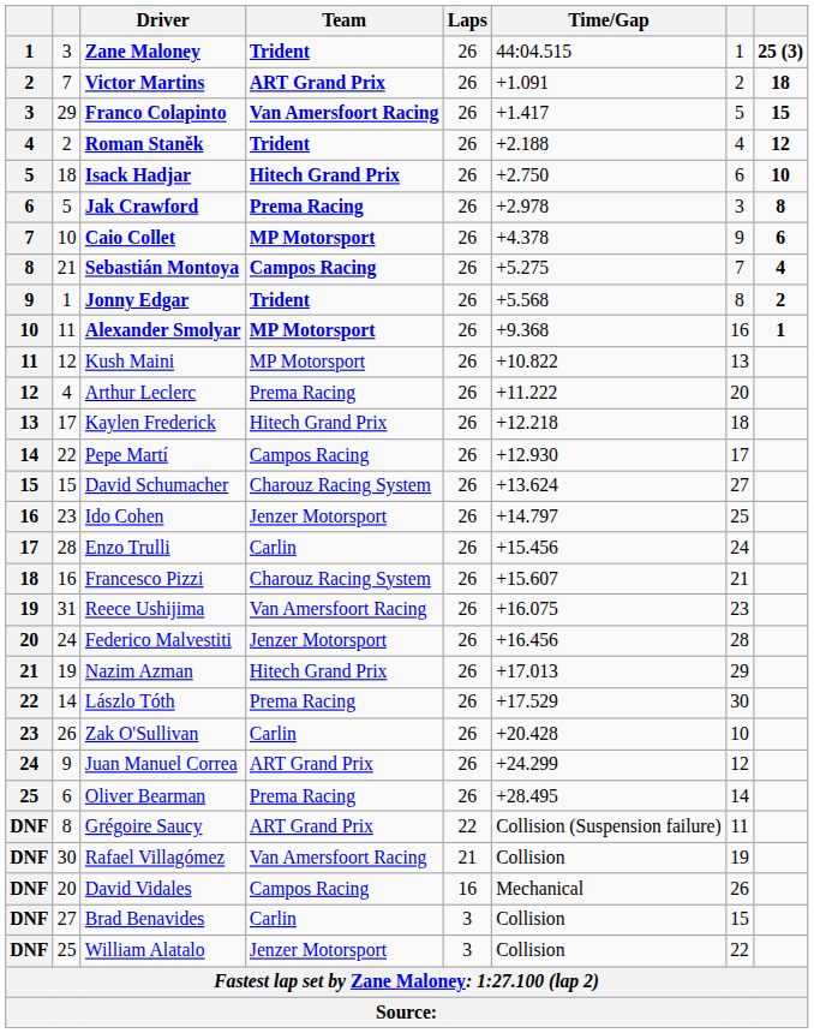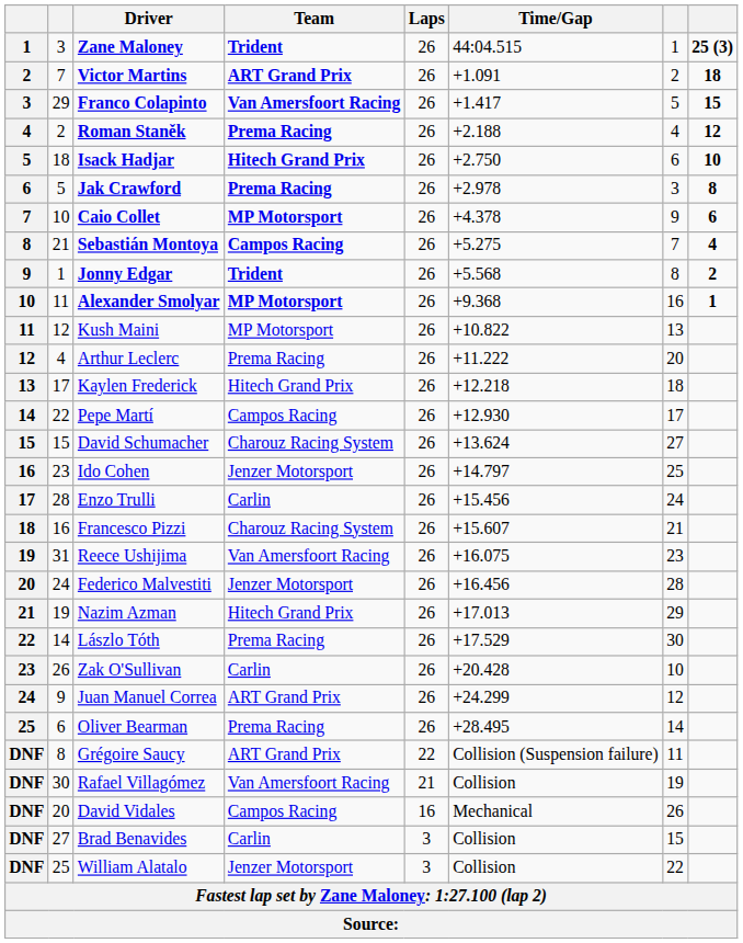Roman Staněk | Team: Trident -> Prema Racing
